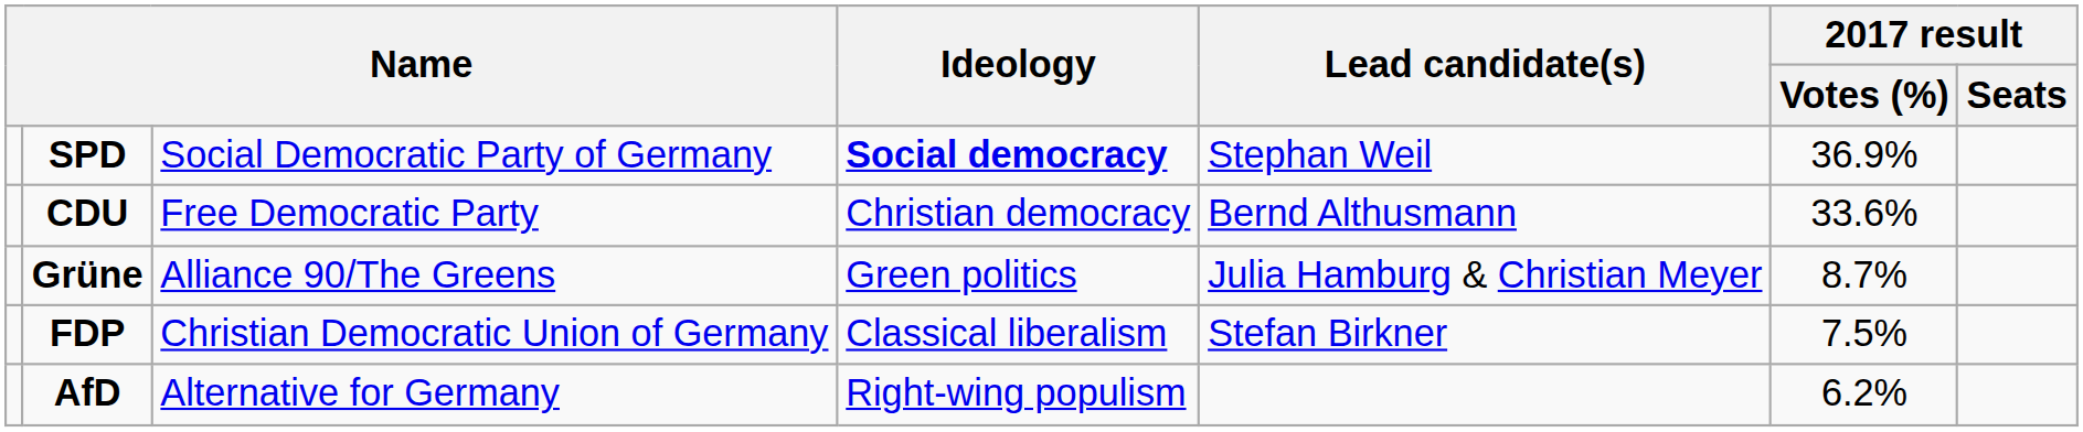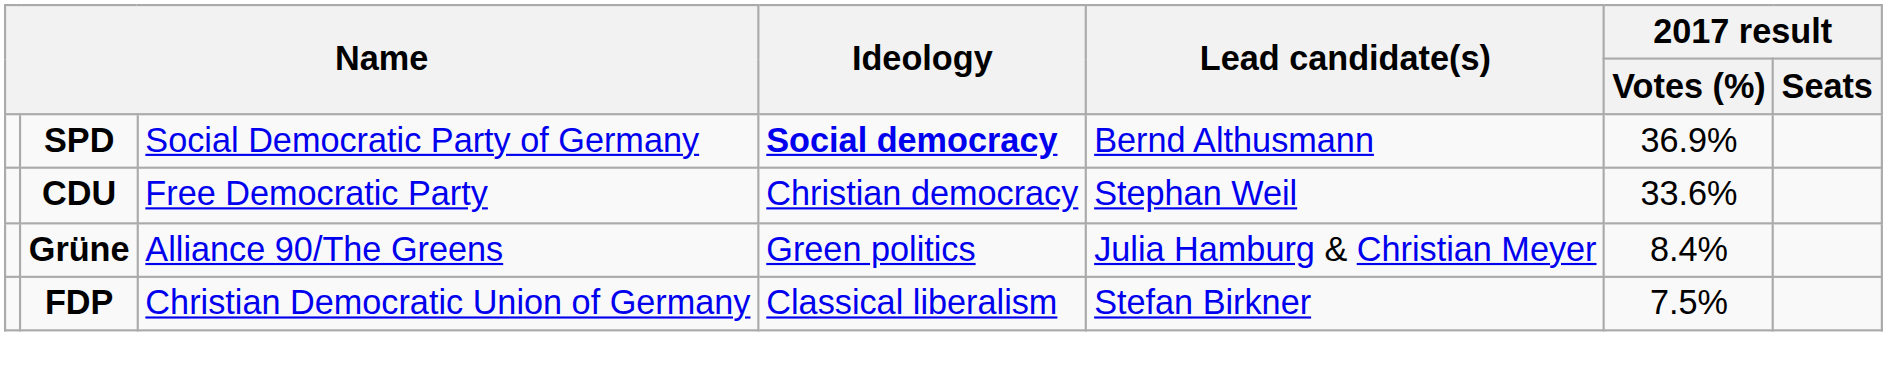SPD | Lead candidate(s): Stephan Weil -> Bernd Althusmann
CDU | Lead candidate(s): Bernd Althusmann -> Stephan Weil
Grüne | 2017 result / Votes (%): 8.7% -> 8.4%
- row: AfD | Alternative for Germany | Right-wing populism | 6.2%
